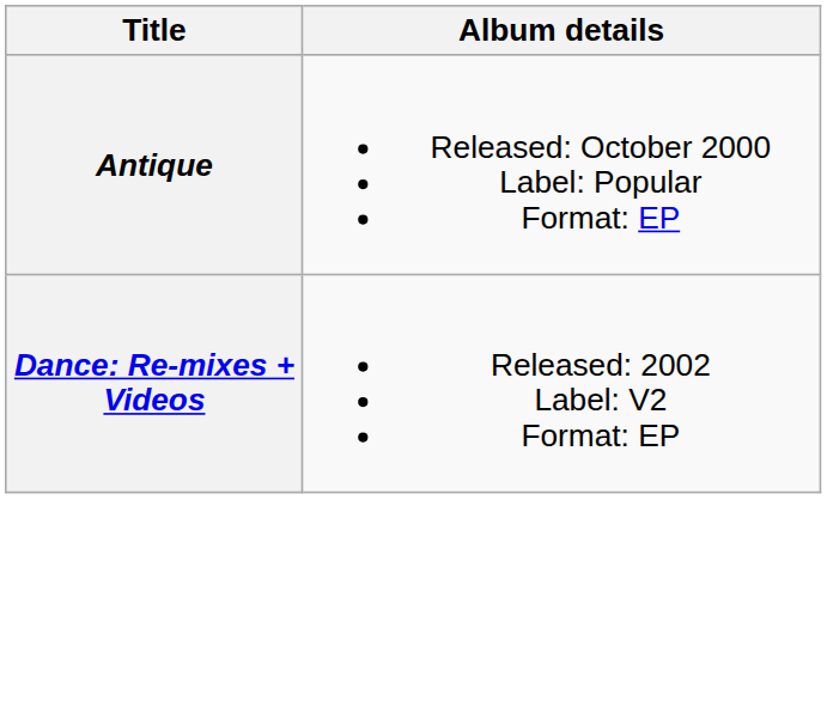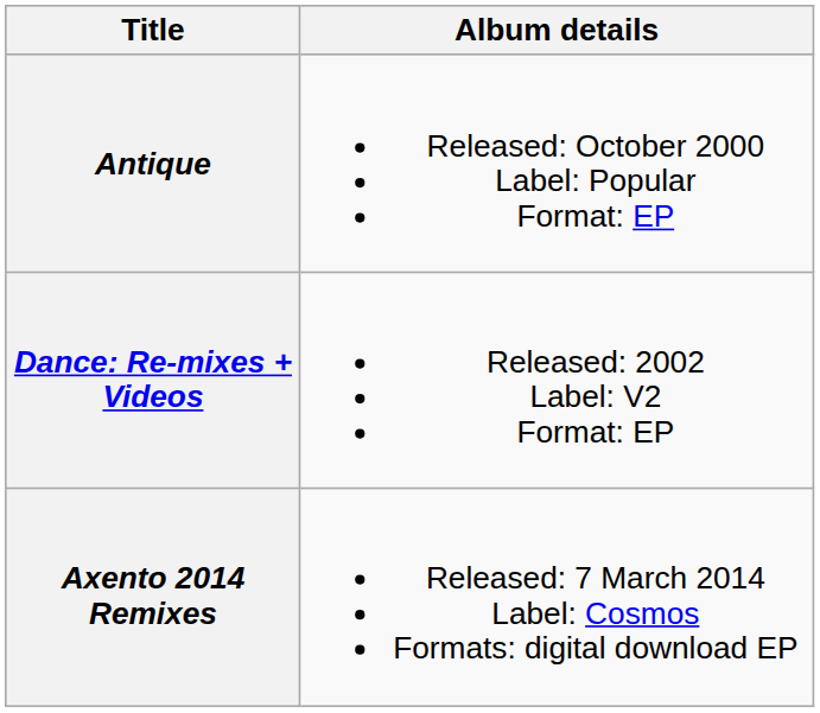+ row: Axento 2014 Remixes | Released: 7 March 2014 Label: Cosmos Formats: digital download EP
